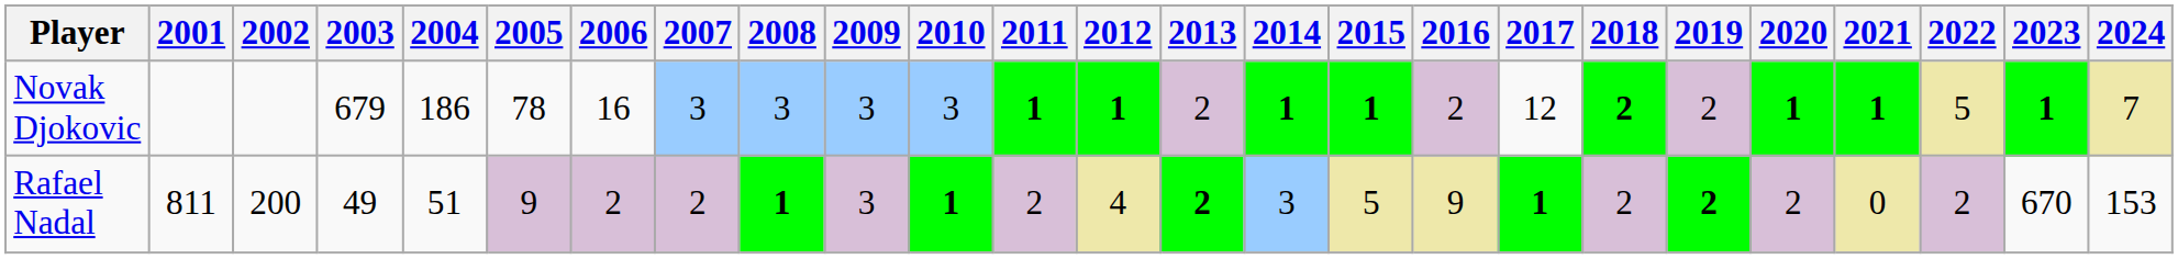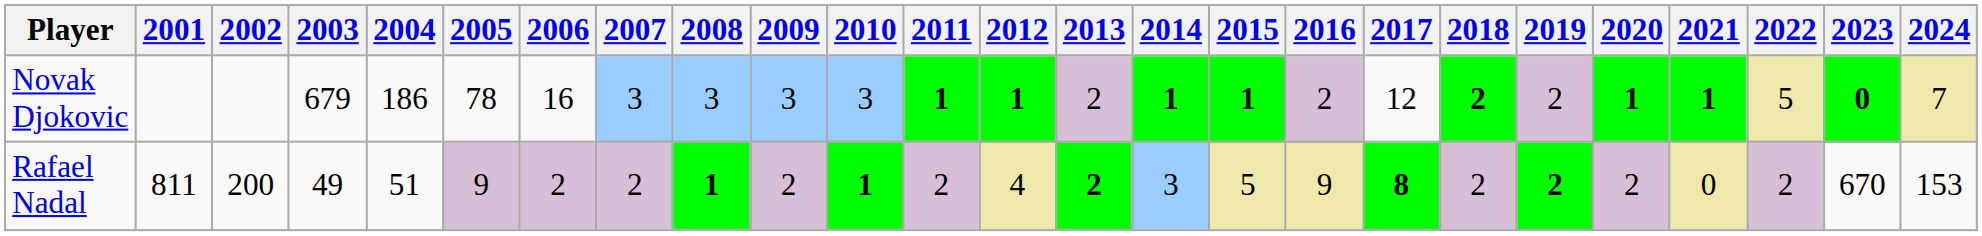Novak Djokovic | 2023: 1 -> 0
Rafael Nadal | 2009: 3 -> 2
Rafael Nadal | 2017: 1 -> 8
